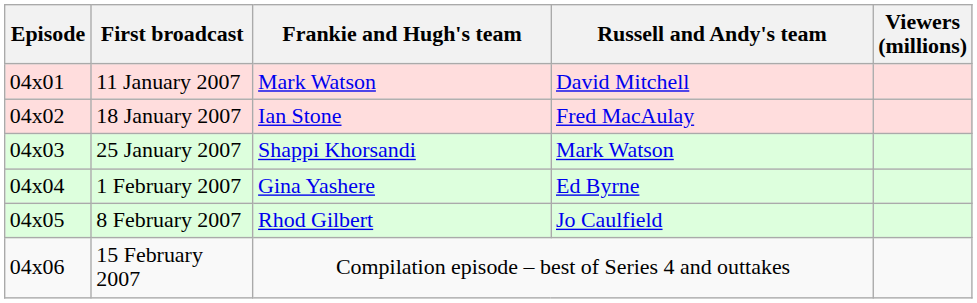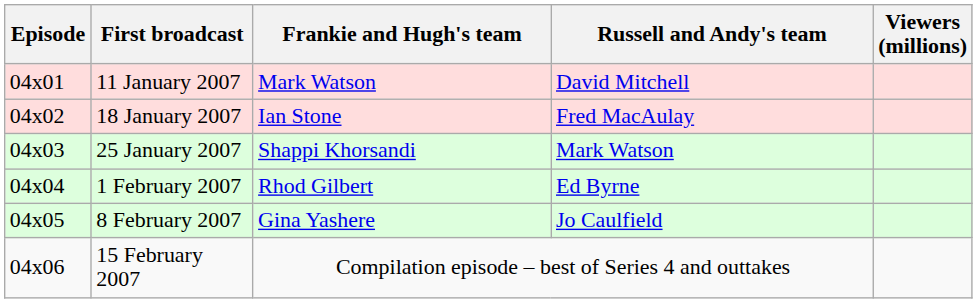1 February 2007 | Frankie and Hugh's team: Gina Yashere -> Rhod Gilbert
8 February 2007 | Frankie and Hugh's team: Rhod Gilbert -> Gina Yashere
